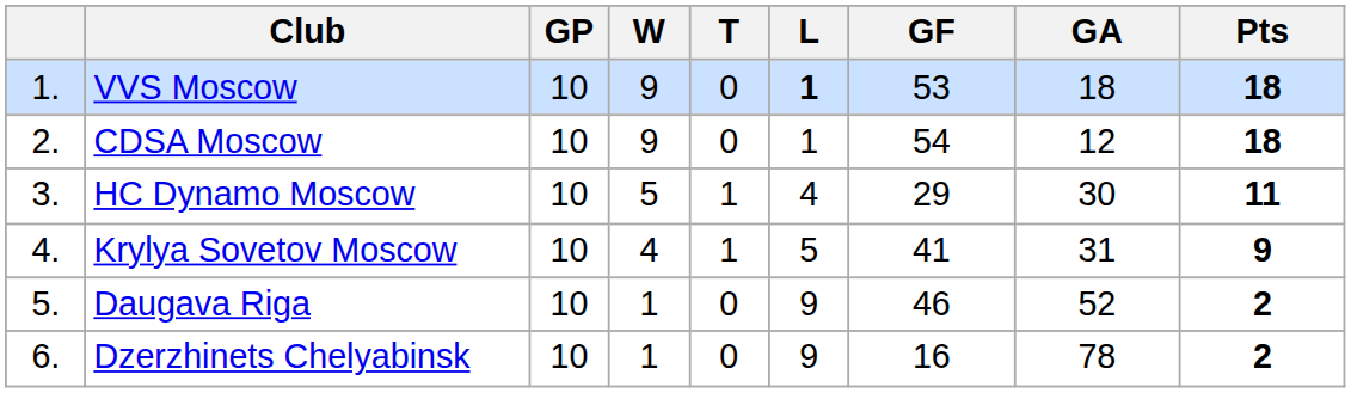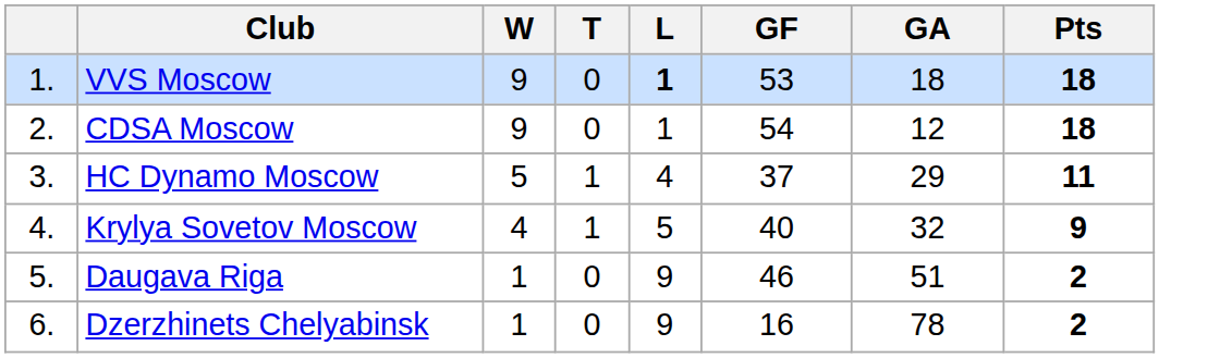- column: GP | 10 | 10 | 10 | 10 | 10 | 10
HC Dynamo Moscow | GF: 29 -> 37
HC Dynamo Moscow | GA: 30 -> 29
Krylya Sovetov Moscow | GF: 41 -> 40
Krylya Sovetov Moscow | GA: 31 -> 32
Daugava Riga | GA: 52 -> 51
